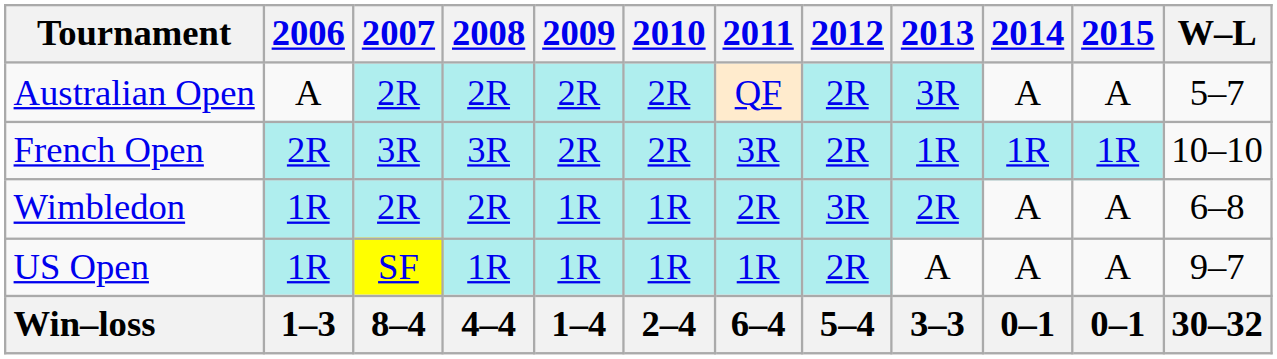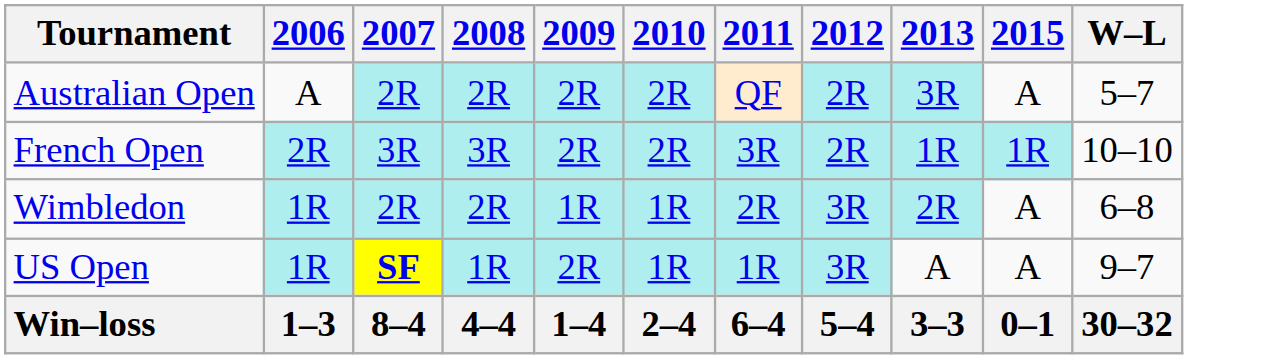- column: 2014 | A | 1R | A | A | 0–1
US Open | 2007: normal -> bold
US Open | 2009: 1R -> 2R
US Open | 2012: 2R -> 3R
